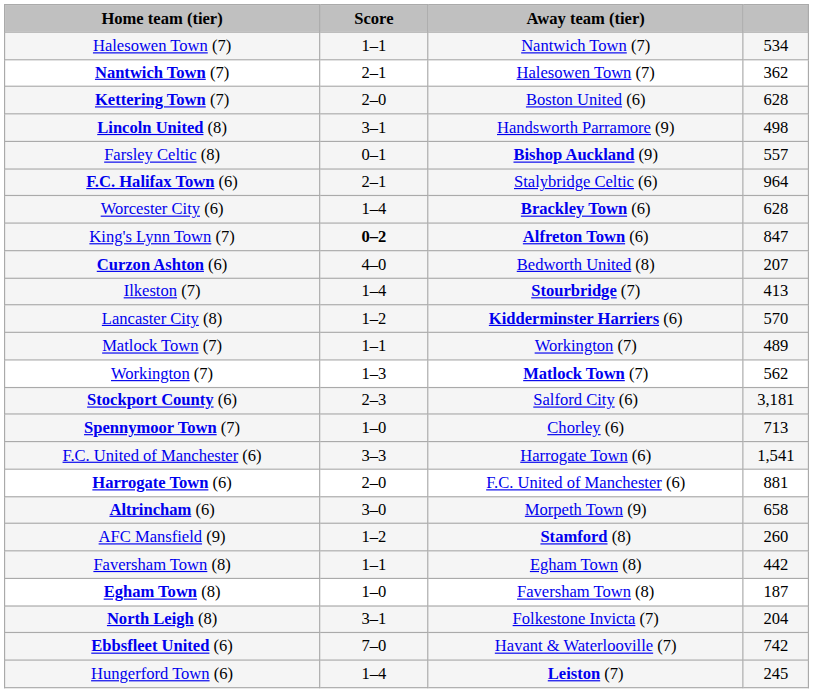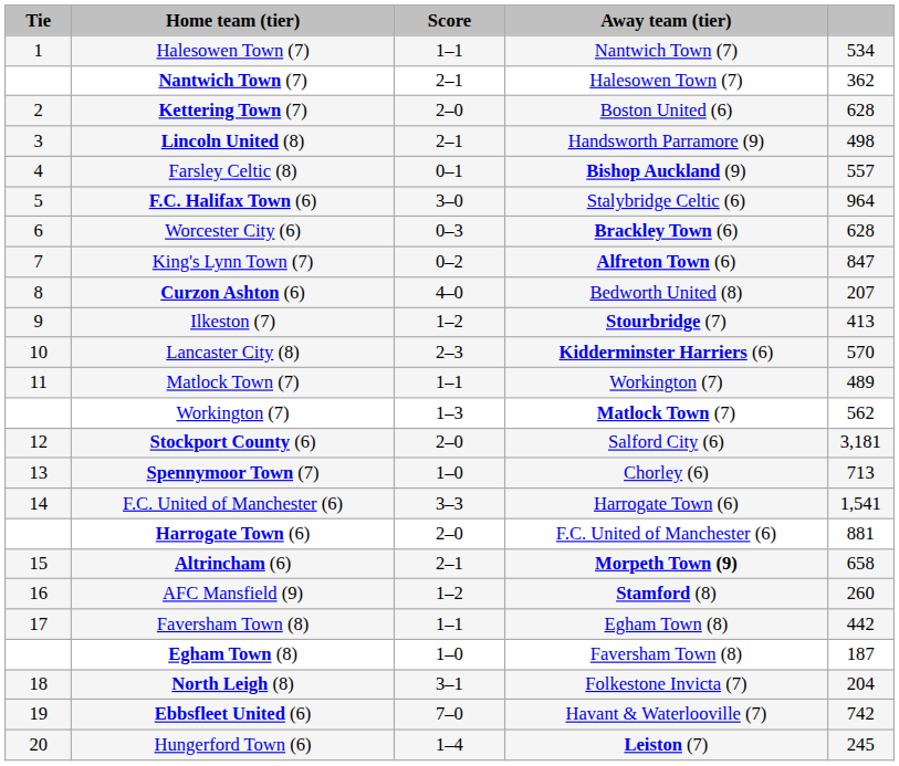+ column: Tie | 1 | 2 | 3 | 4 | 5 | 6 | 7 | 8 | 9 | 10 | 11 | 12 | 13 | 14 | 15 | 16 | 17 | 18 | 19 | 20
Lincoln United (8) | Score: 3–1 -> 2–1
F.C. Halifax Town (6) | Score: 2–1 -> 3–0
Worcester City (6) | Score: 1–4 -> 0–3
King's Lynn Town (7) | Score: bold -> normal
Ilkeston (7) | Score: 1–4 -> 1–2
Lancaster City (8) | Score: 1–2 -> 2–3
Stockport County (6) | Score: 2–3 -> 2–0
Altrincham (6) | Score: 3–0 -> 2–1
Altrincham (6) | Away team (tier): normal -> bold
